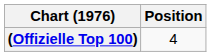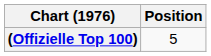(Offizielle Top 100) | Position: 4 -> 5
